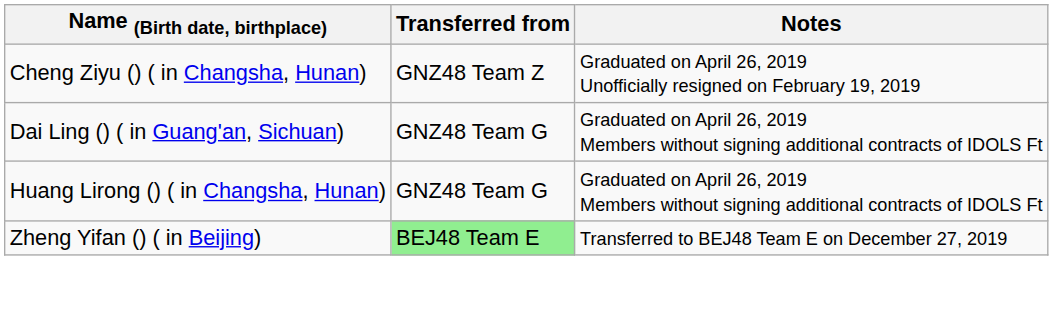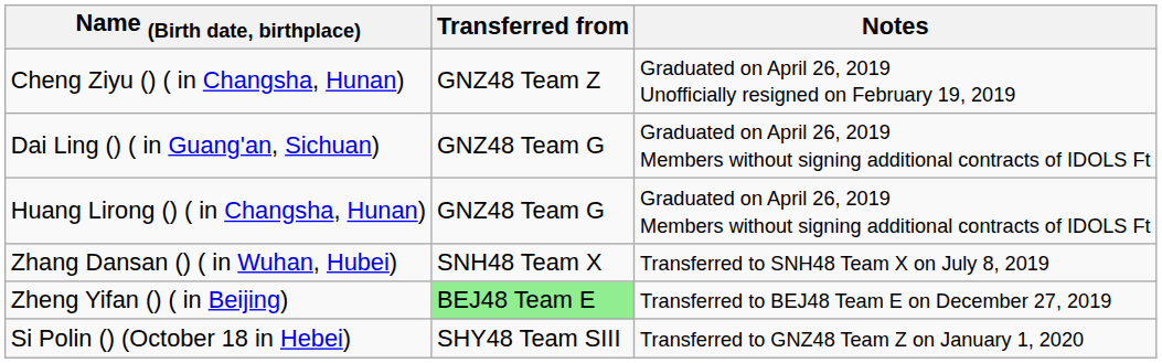+ row: Zhang Dansan () ( in Wuhan, Hubei) | SNH48 Team X | Transferred to SNH48 Team X on July 8, 2019
+ row: Si Polin () (October 18 in Hebei) | SHY48 Team SIII | Transferred to GNZ48 Team Z on January 1, 2020
